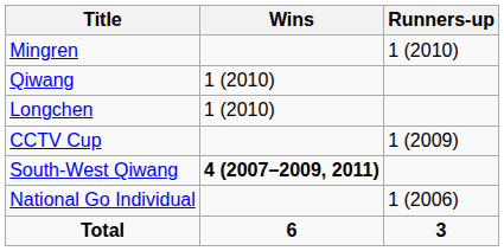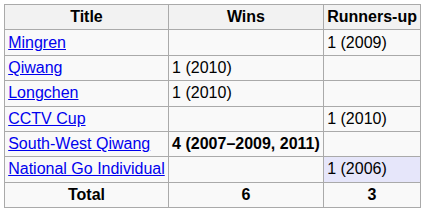Mingren | Runners-up: 1 (2010) -> 1 (2009)
CCTV Cup | Runners-up: 1 (2009) -> 1 (2010)
National Go Individual | Runners-up: no background -> lavender background
